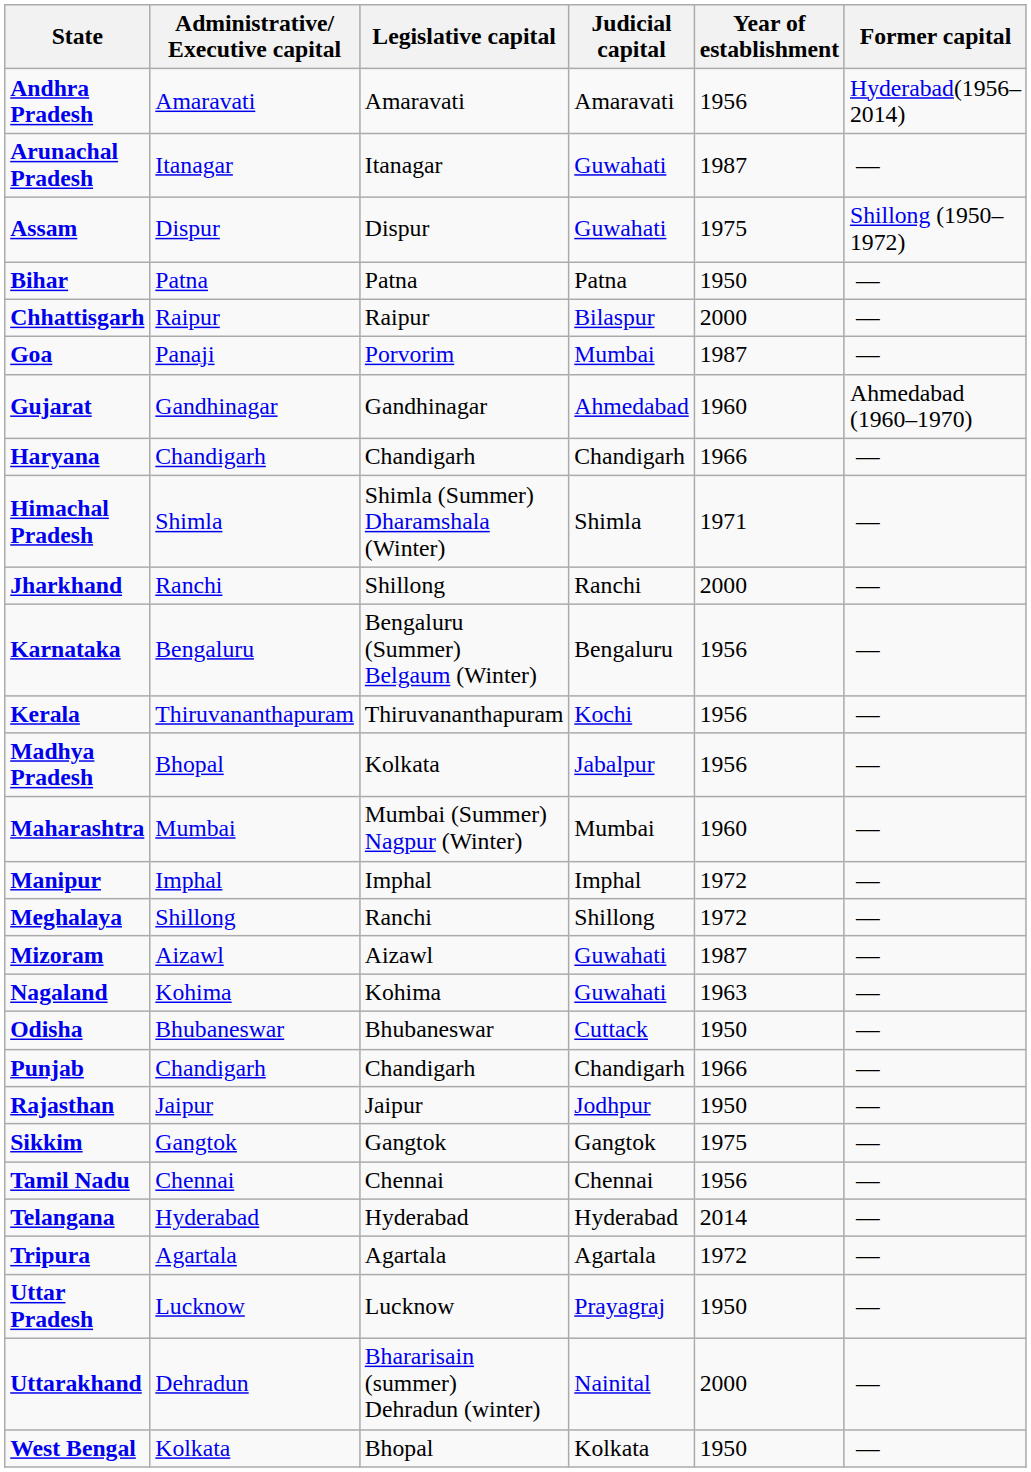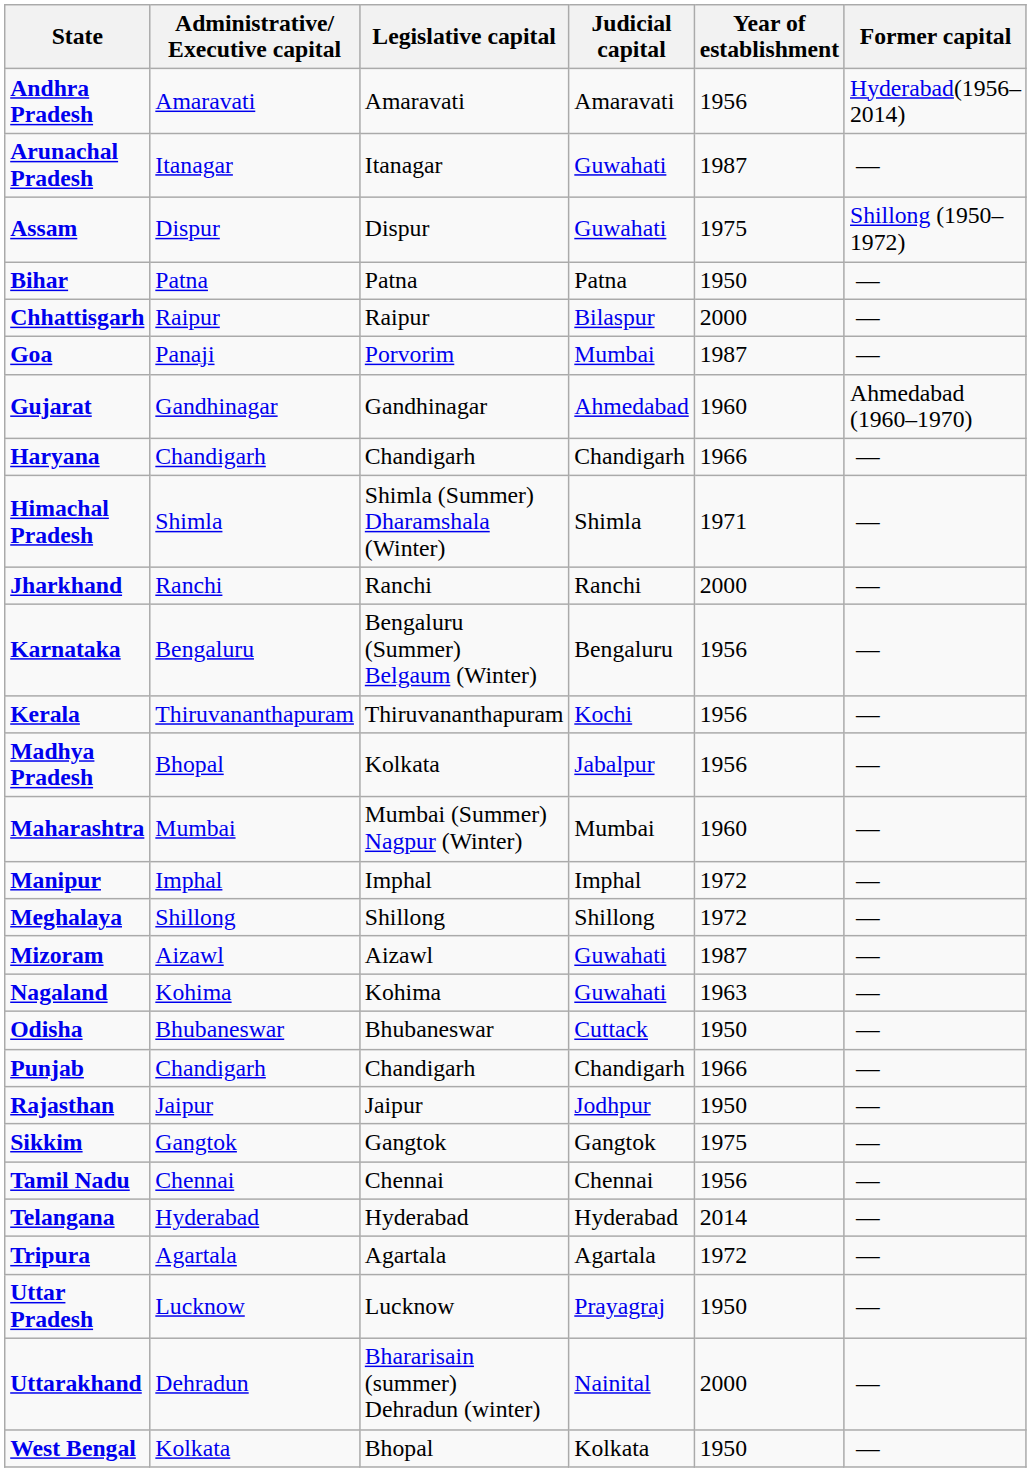Jharkhand | Legislative capital: Shillong -> Ranchi
Meghalaya | Legislative capital: Ranchi -> Shillong
